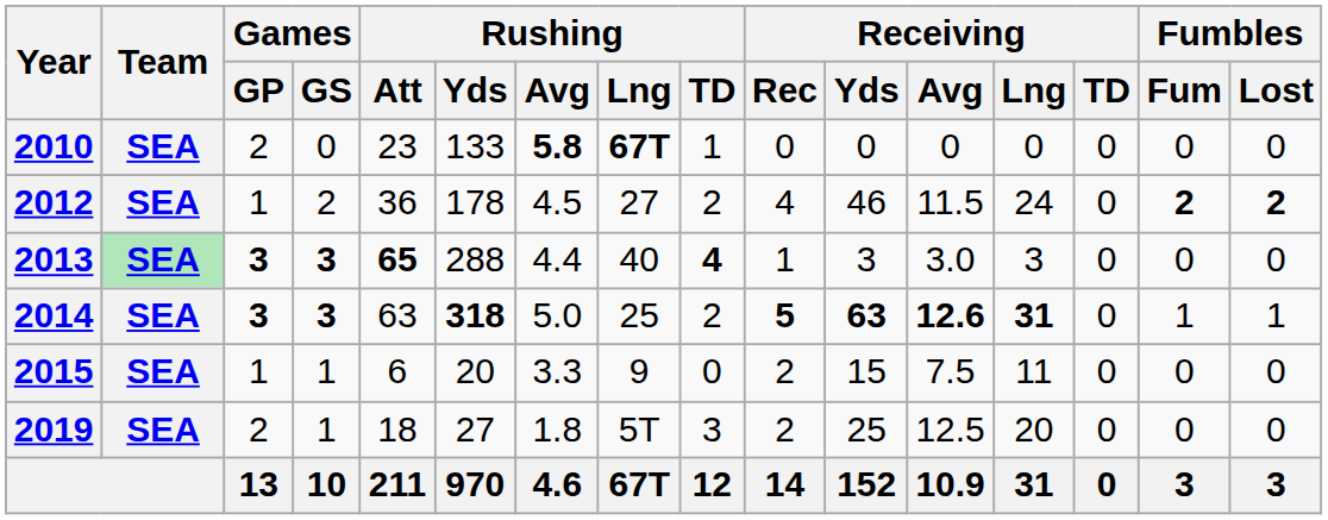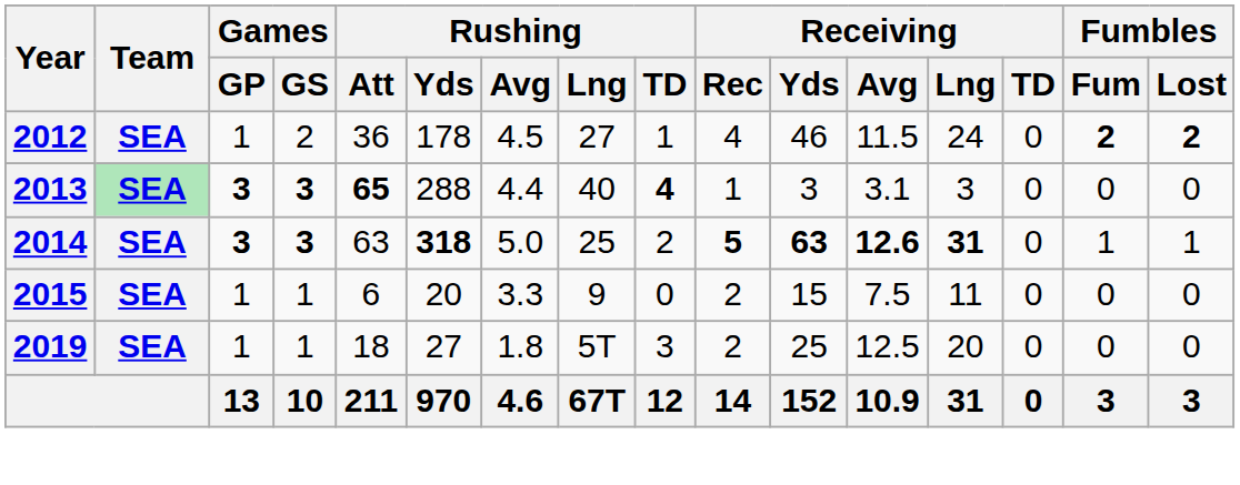- row: 2010 | SEA | 2 | 0 | 23 | 133 | 5.8 | 67T | 1 | 0 | 0 | 0 | 0 | 0 | 0 | 0
2012 | Rushing / TD: 2 -> 1
2013 | Receiving / Avg: 3.0 -> 3.1
2019 | Games / GP: 2 -> 1
